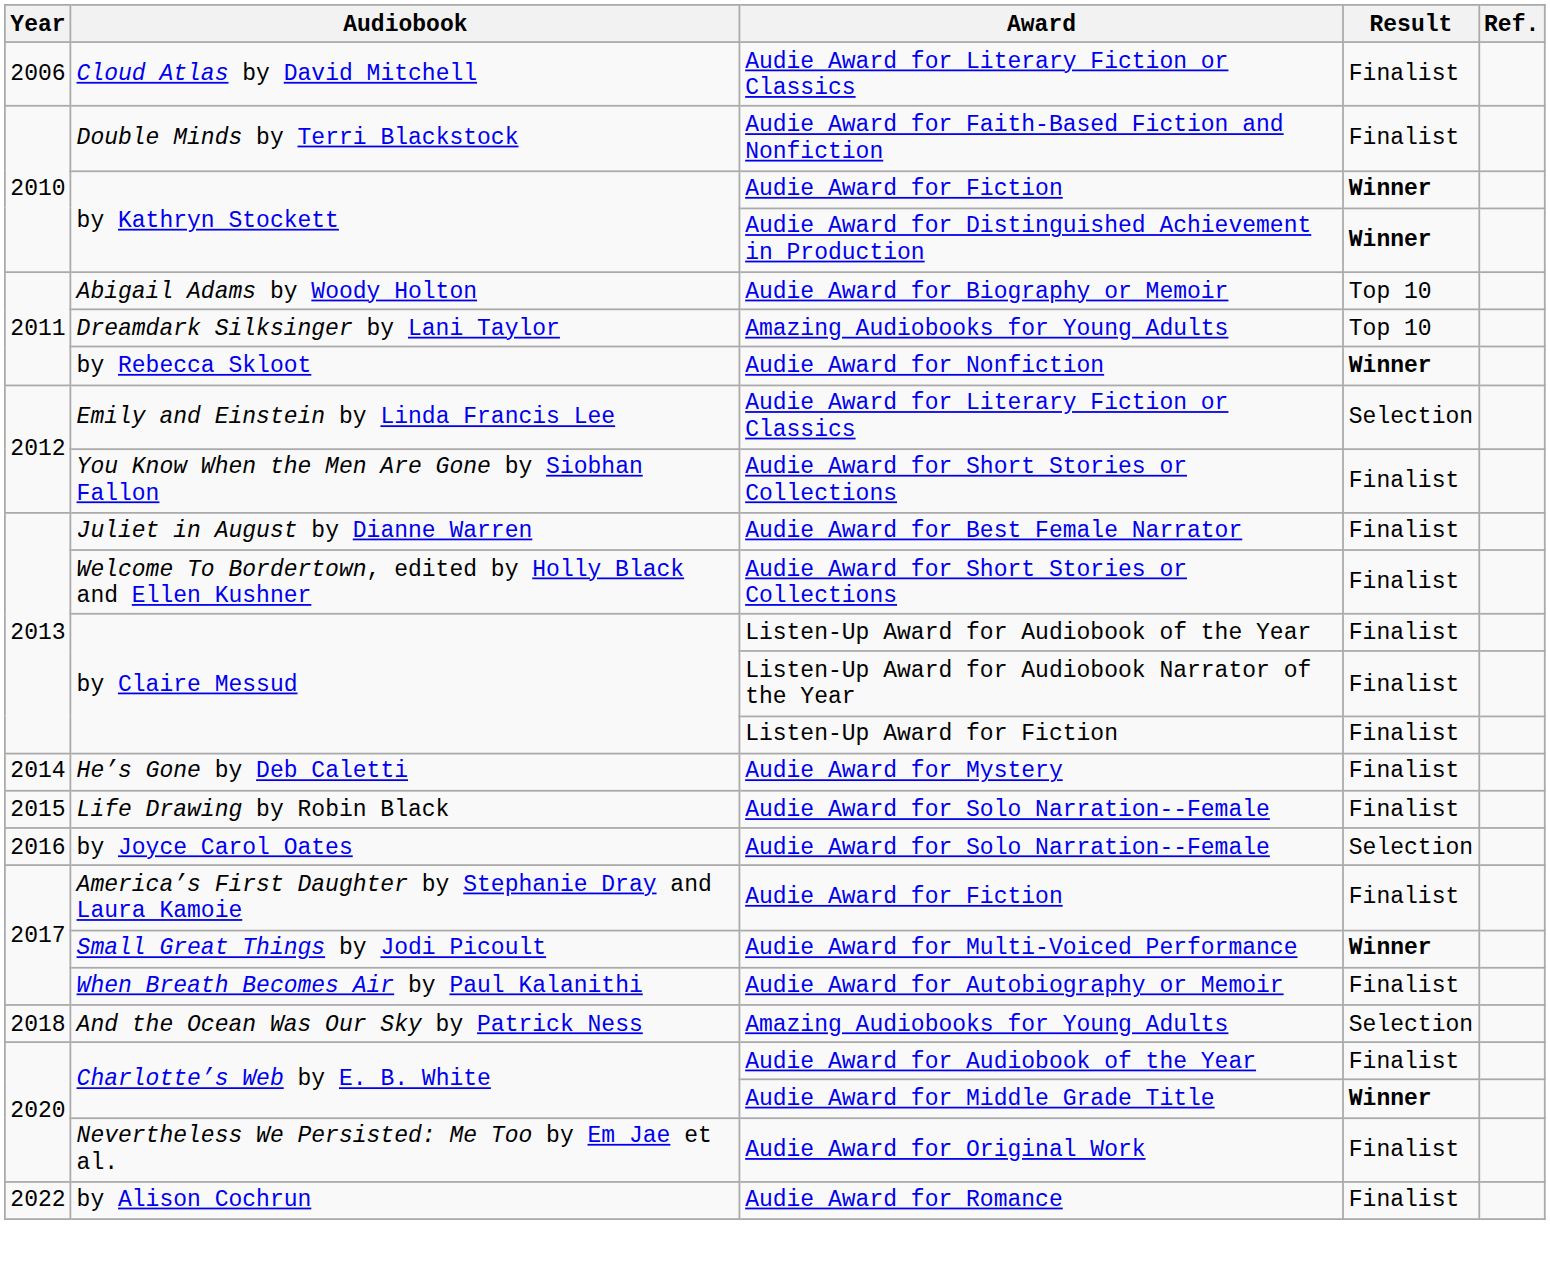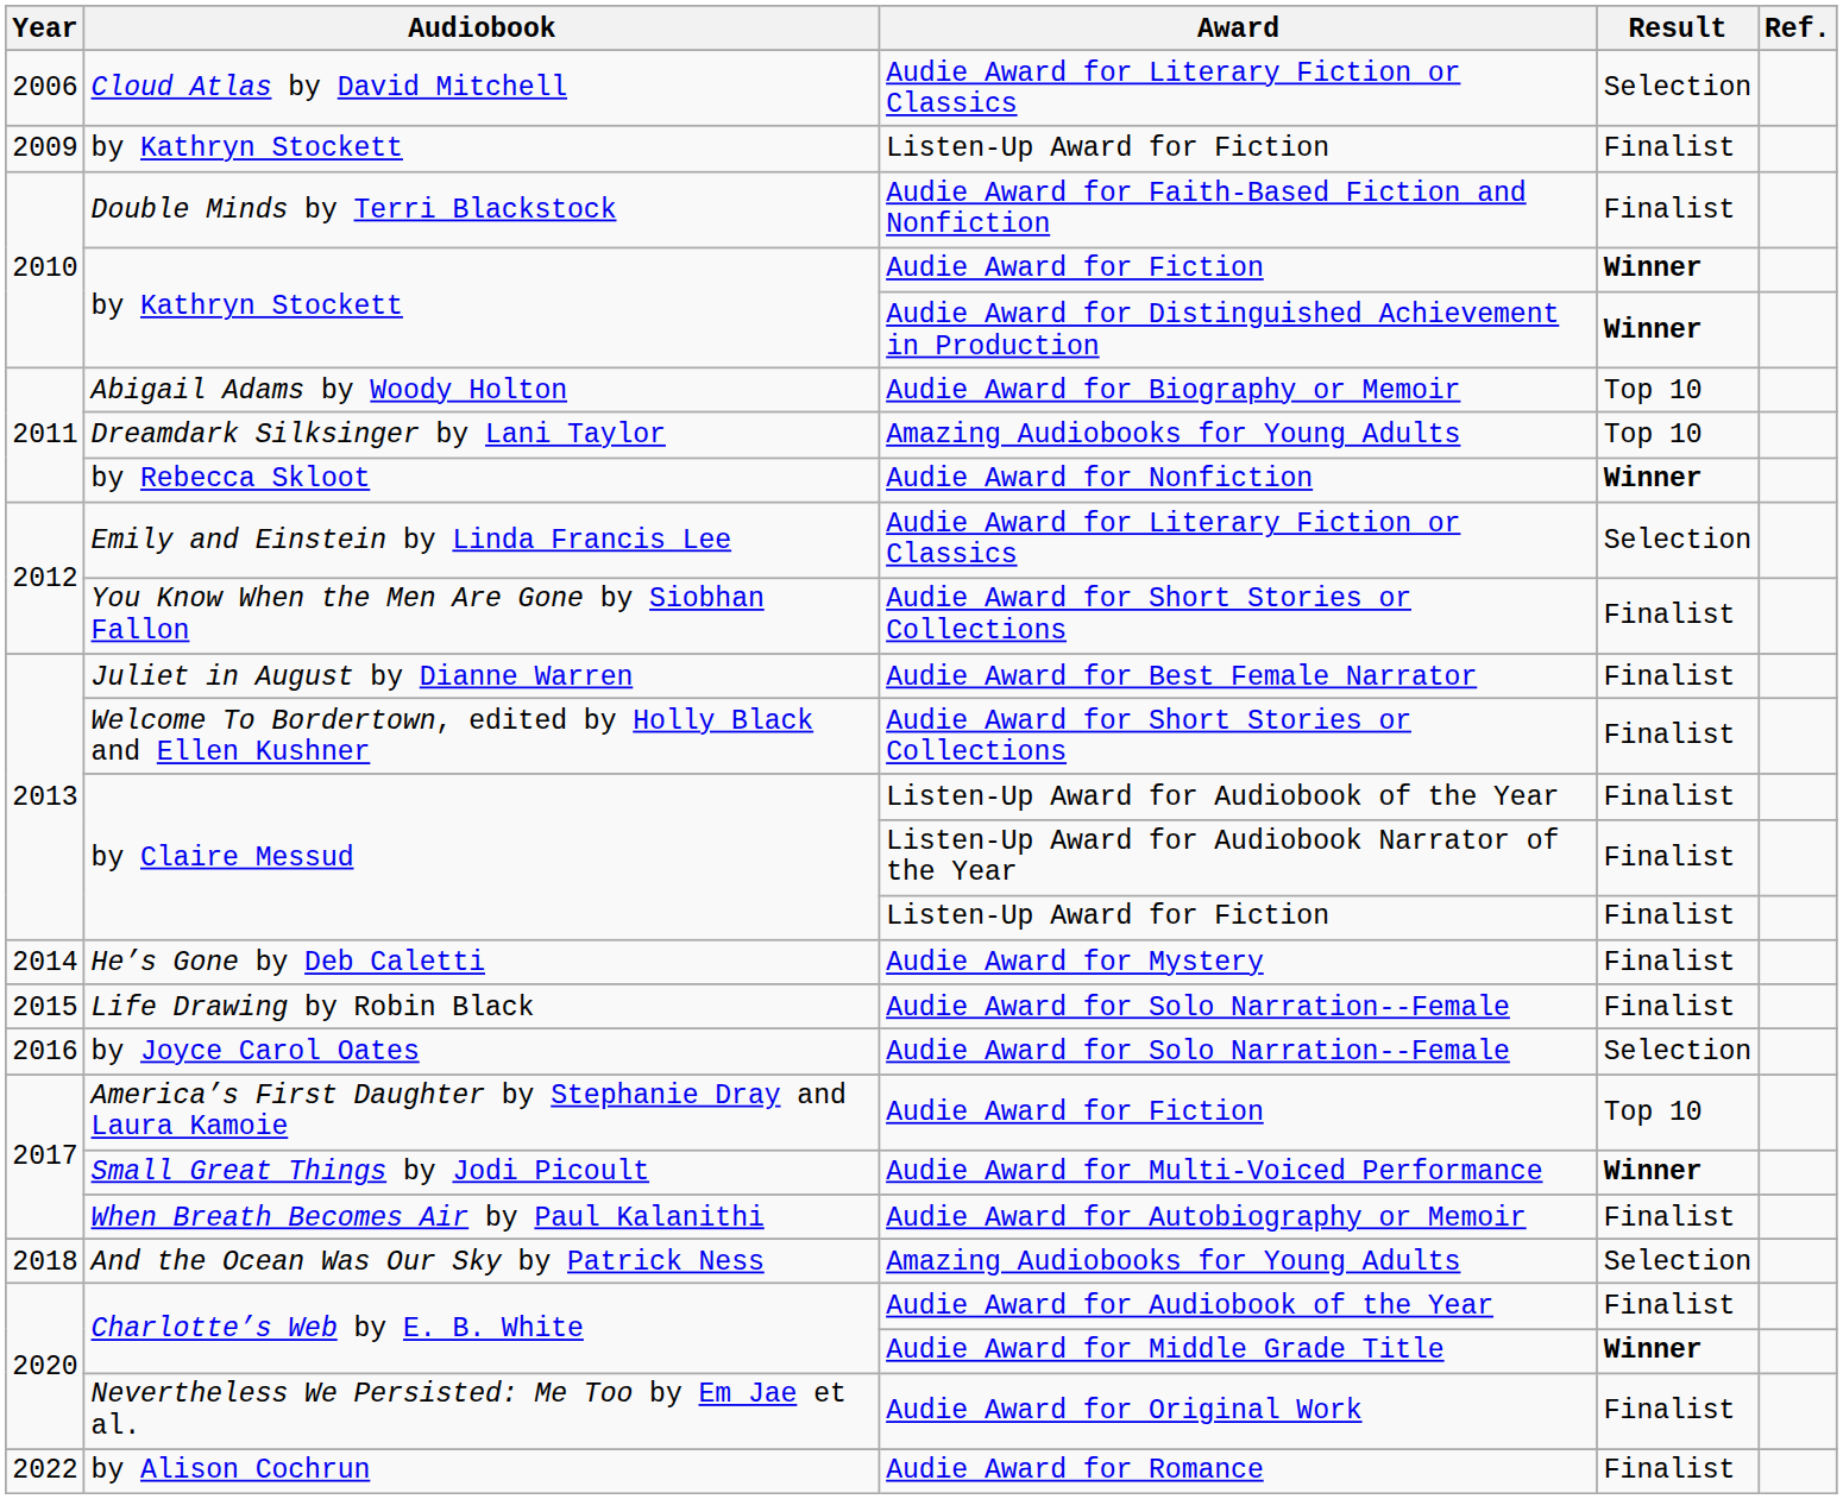Cloud Atlas by David Mitchell | Result: Finalist -> Selection
+ row: 2009 | by Kathryn Stockett | Listen-Up Award for Fiction | Finalist
America’s First Daughter by Stephanie Dray and Laura Kamoie | Result: Finalist -> Top 10
